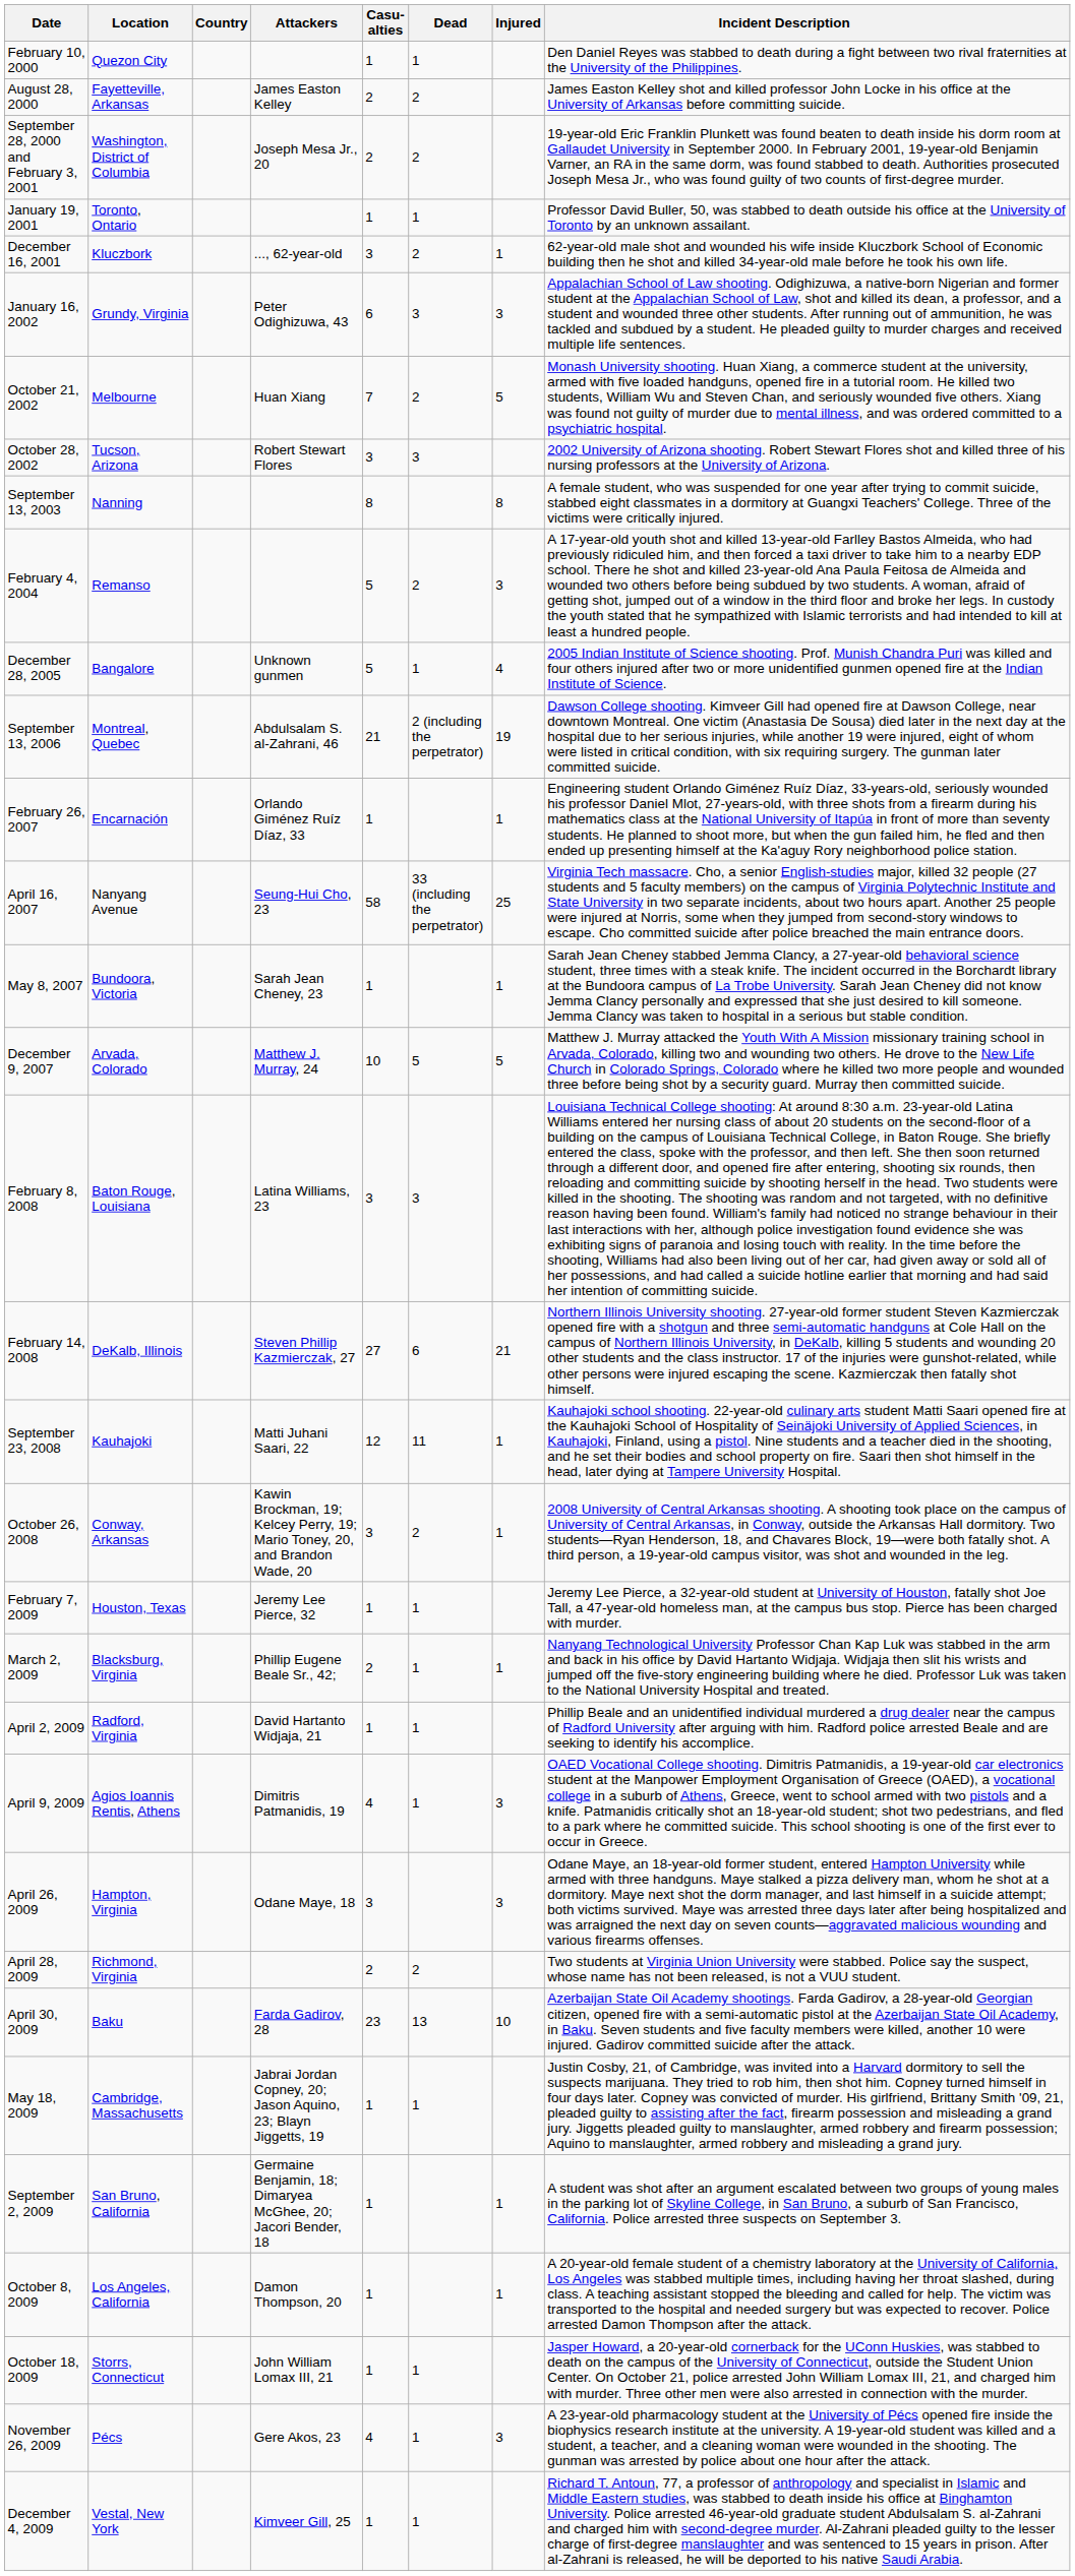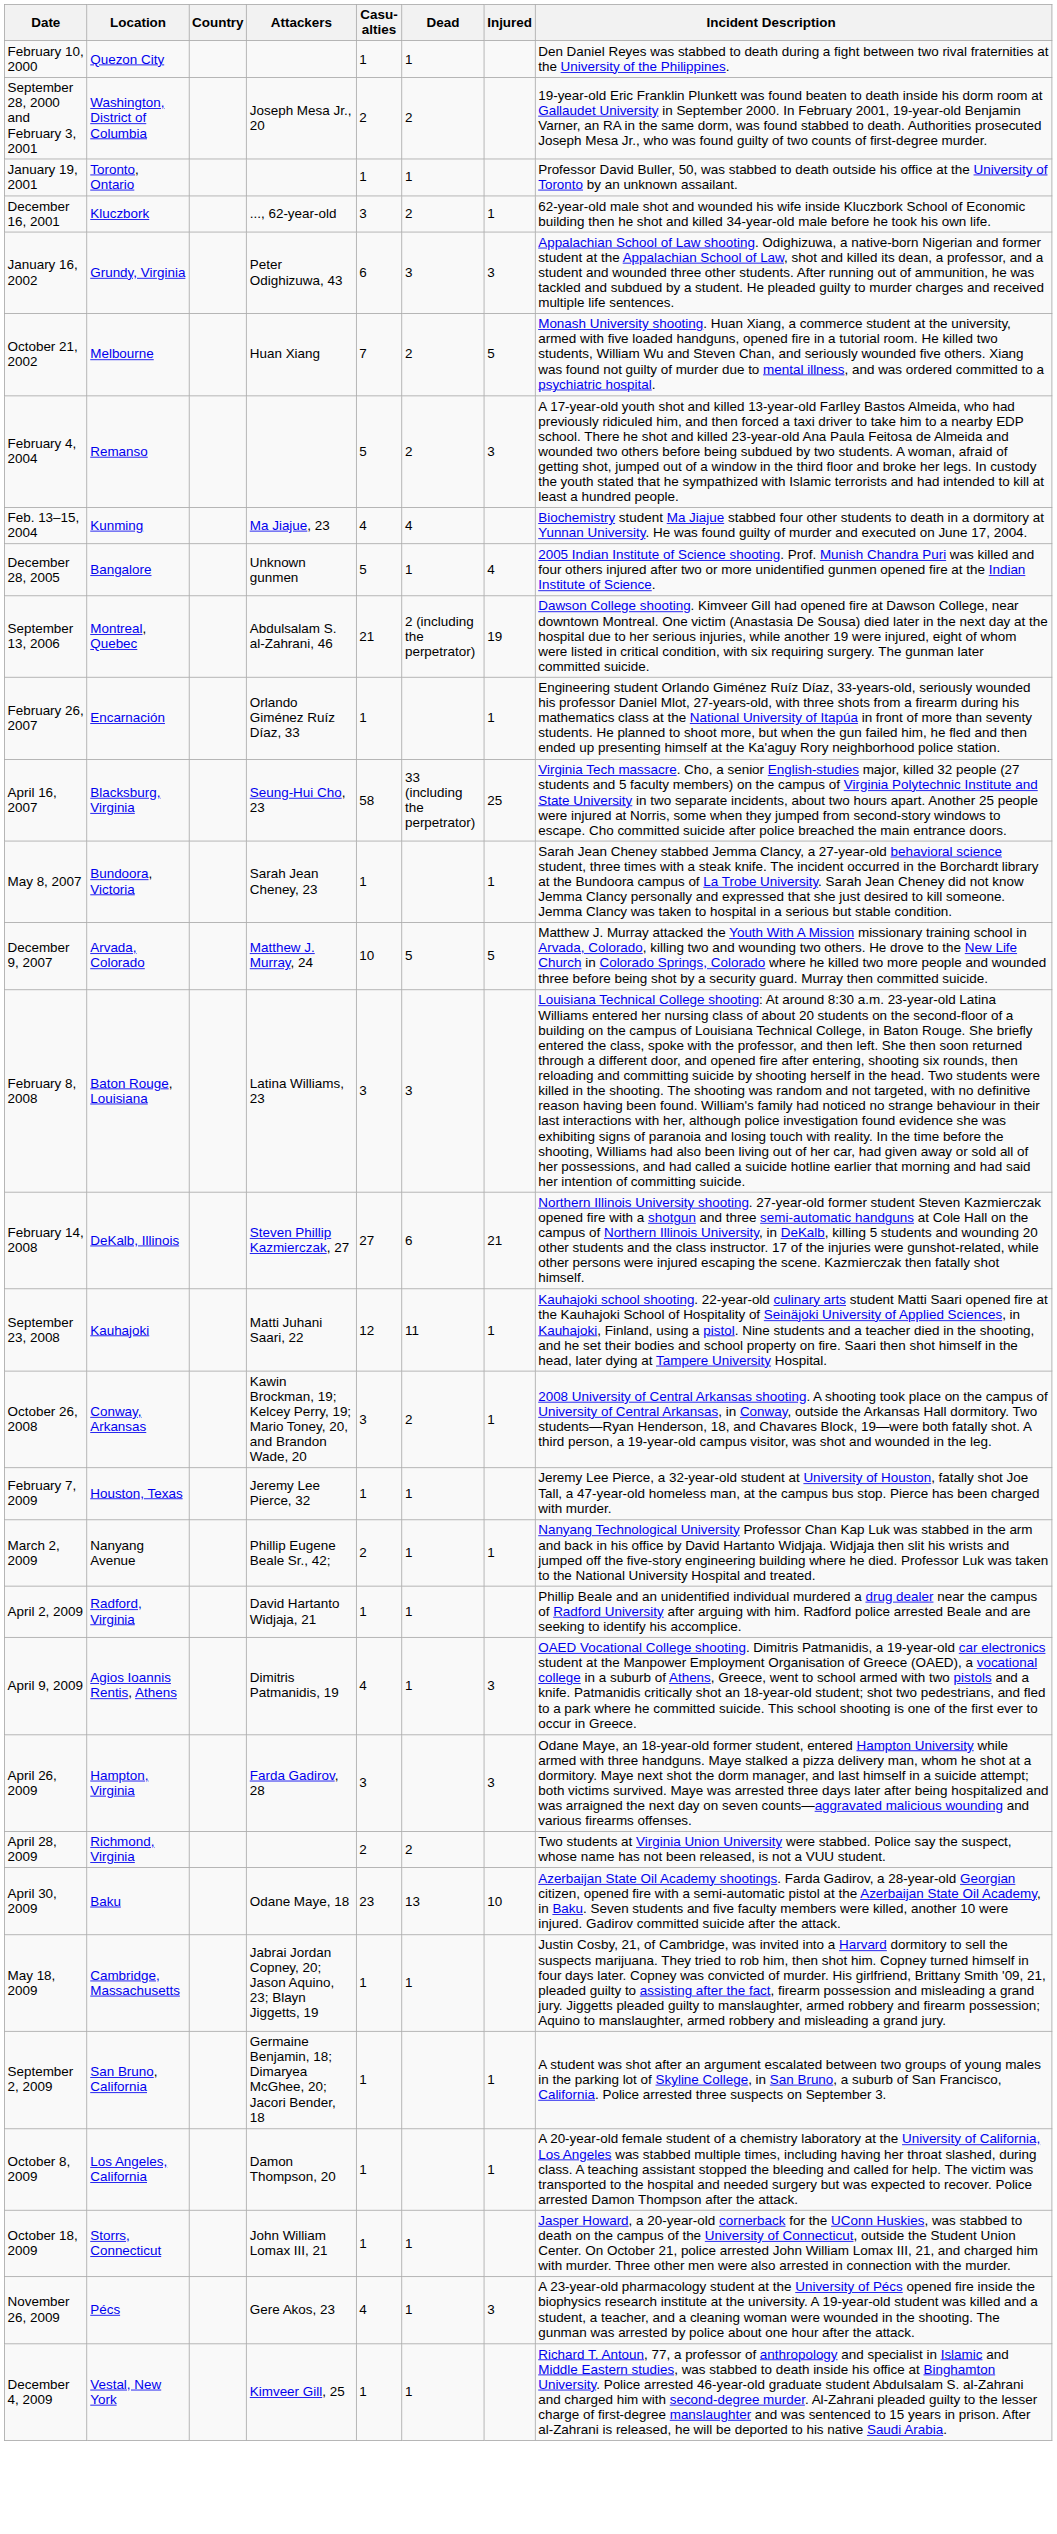- row: August 28, 2000 | Fayetteville, Arkansas | James Easton Kelley | 2 | 2 | James Easton Kelley shot and killed professor John Locke in his office at the University of Arkansas before committing suicide.
- row: October 28, 2002 | Tucson, Arizona | Robert Stewart Flores | 3 | 3 | 2002 University of Arizona shooting. Robert Stewart Flores shot and killed three of his nursing professors at the University of Arizona.
- row: September 13, 2003 | Nanning | 8 | 8 | A female student, who was suspended for one year after trying to commit suicide, stabbed eight classmates in a dormitory at Guangxi Teachers' College. Three of the victims were critically injured.
+ row: Feb. 13–15, 2004 | Kunming | Ma Jiajue, 23 | 4 | 4 | Biochemistry student Ma Jiajue stabbed four other students to death in a dormitory at Yunnan University. He was found guilty of murder and executed on June 17, 2004.
April 16, 2007 | Location: Nanyang Avenue -> Blacksburg, Virginia
March 2, 2009 | Location: Blacksburg, Virginia -> Nanyang Avenue
April 26, 2009 | Attackers: Odane Maye, 18 -> Farda Gadirov, 28
April 30, 2009 | Attackers: Farda Gadirov, 28 -> Odane Maye, 18
